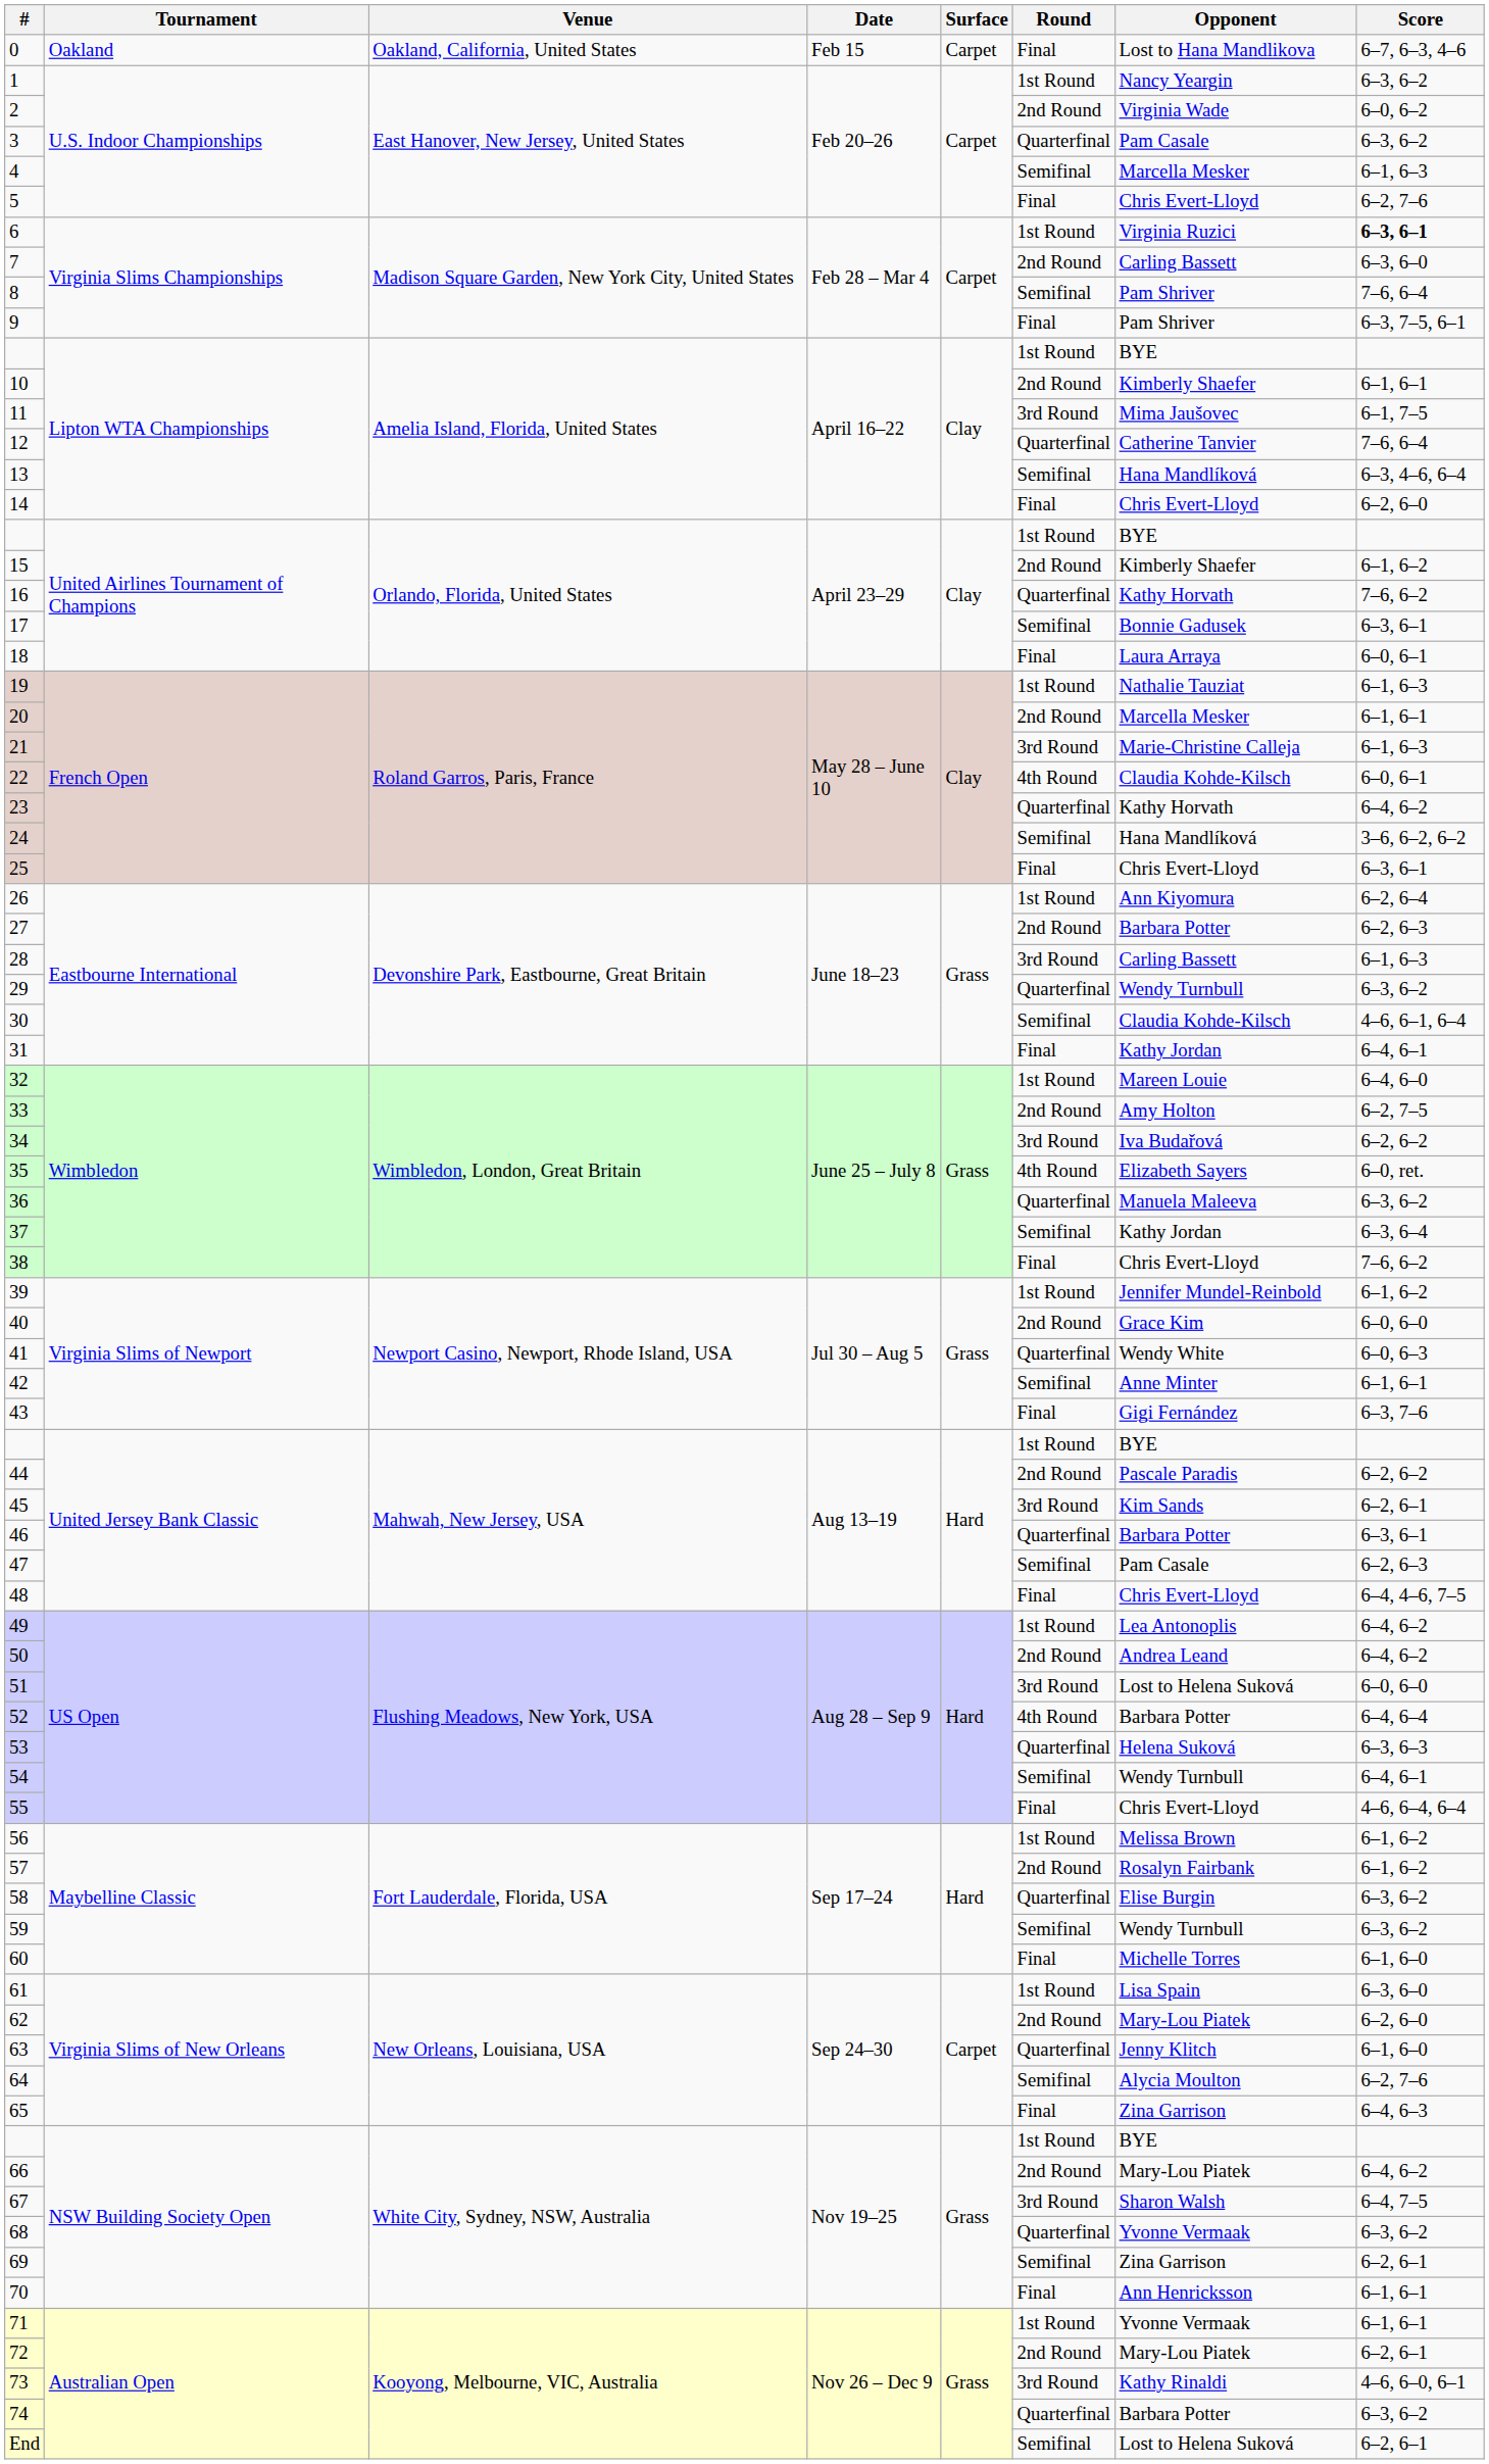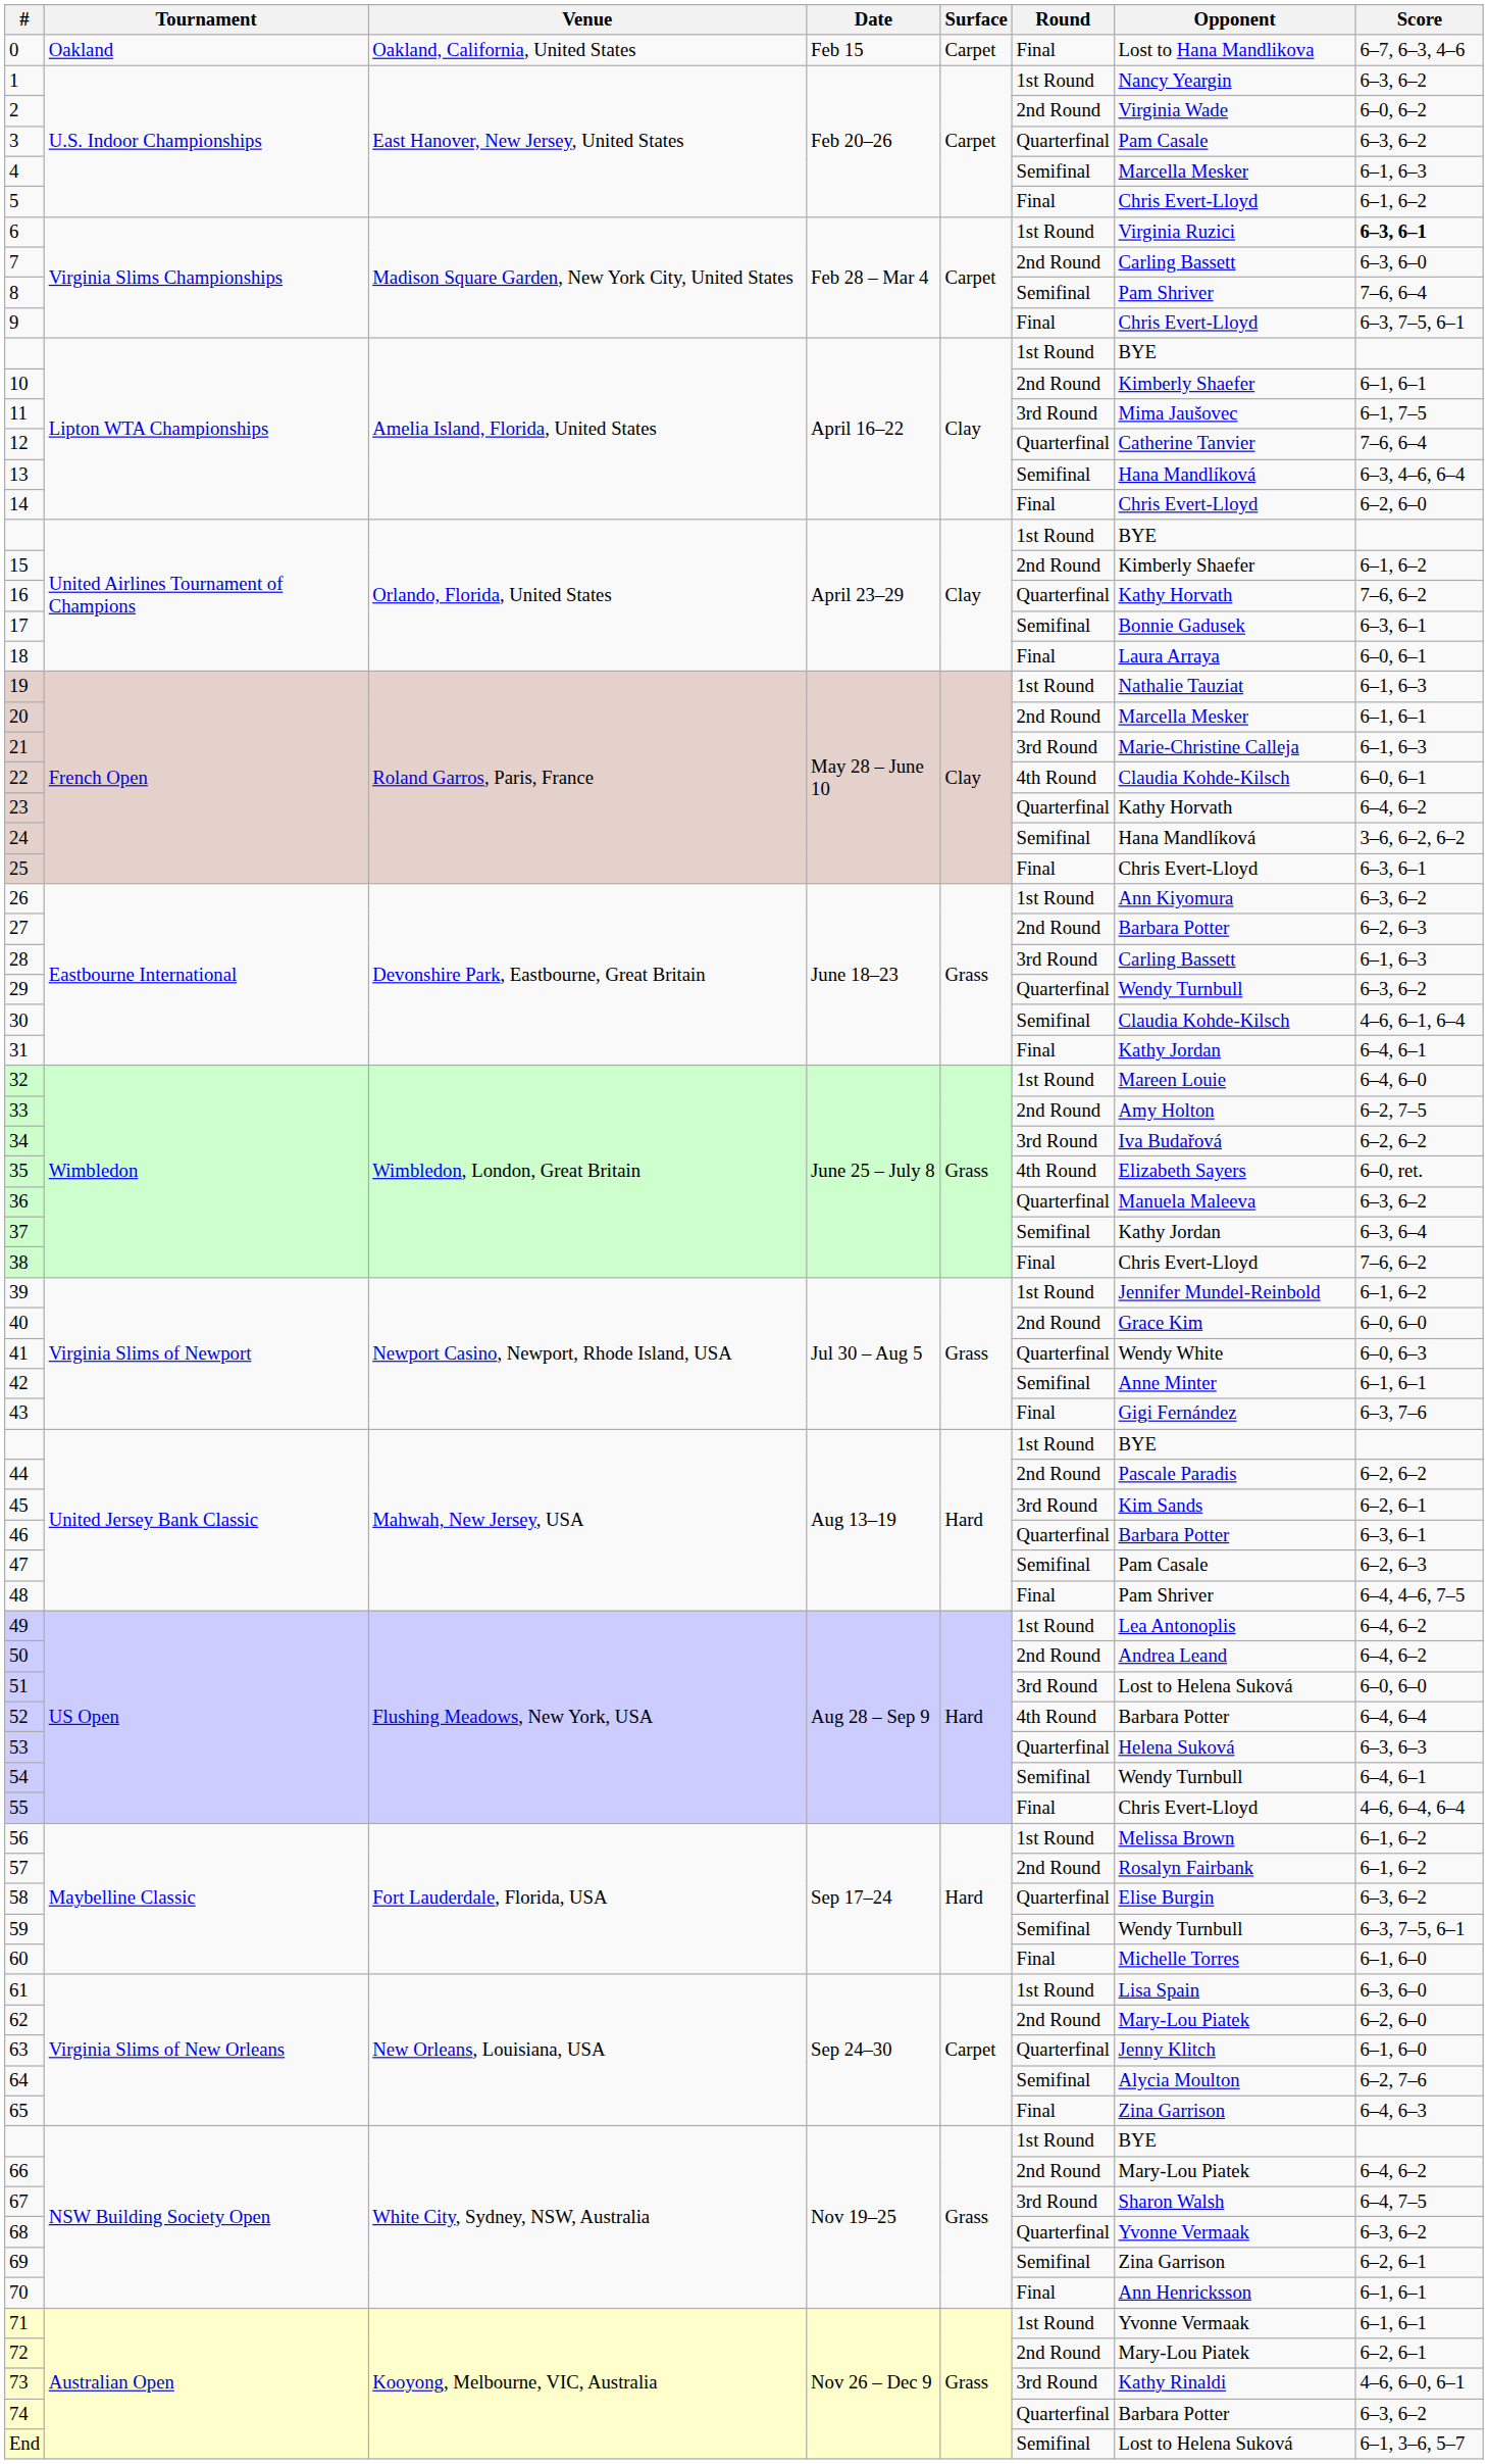5 | Score: 6–2, 7–6 -> 6–1, 6–2
9 | Opponent: Pam Shriver -> Chris Evert-Lloyd
26 | Score: 6–2, 6–4 -> 6–3, 6–2
48 | Opponent: Chris Evert-Lloyd -> Pam Shriver
59 | Score: 6–3, 6–2 -> 6–3, 7–5, 6–1
End | Score: 6–2, 6–1 -> 6–1, 3–6, 5–7
